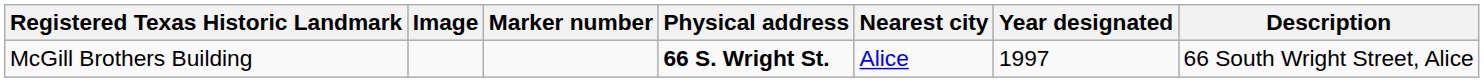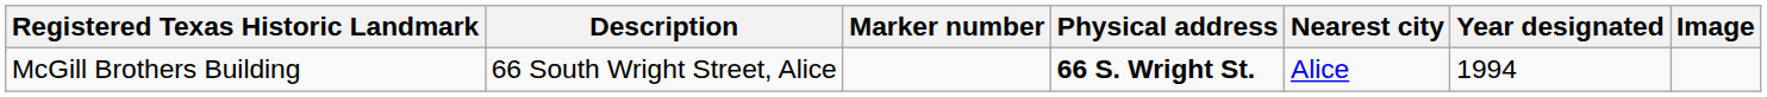columns swapped: Image <-> Description
McGill Brothers Building | Year designated: 1997 -> 1994
